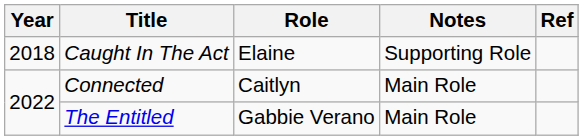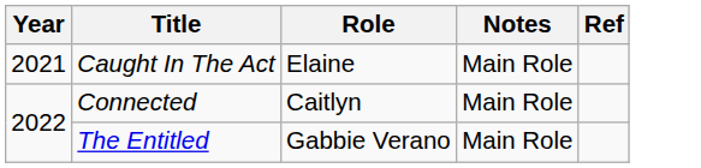Caught In The Act | Year: 2018 -> 2021
Caught In The Act | Notes: Supporting Role -> Main Role
